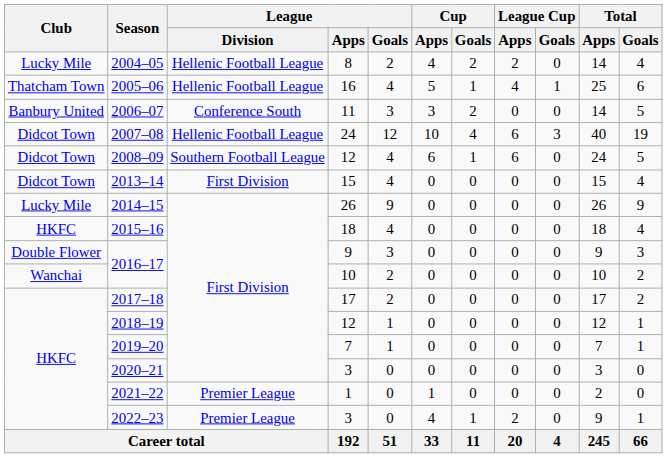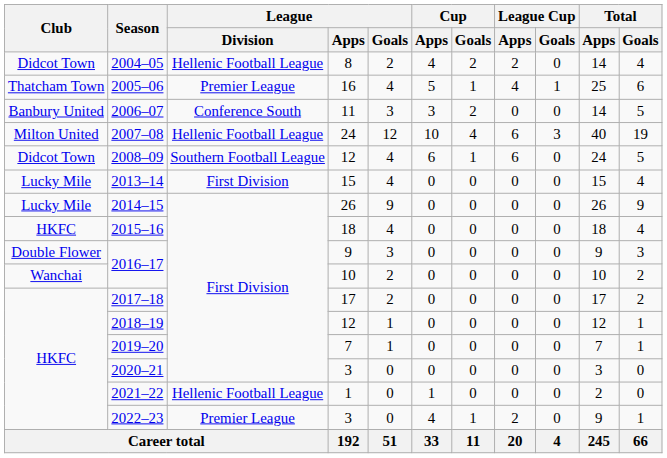2004–05 | Club: Lucky Mile -> Didcot Town
2005–06 | League / Division: Hellenic Football League -> Premier League
2007–08 | Club: Didcot Town -> Milton United
2013–14 | Club: Didcot Town -> Lucky Mile
2021–22 | League / Division: Premier League -> Hellenic Football League
